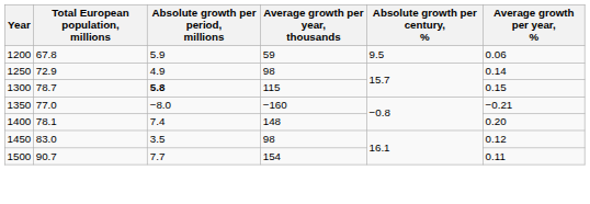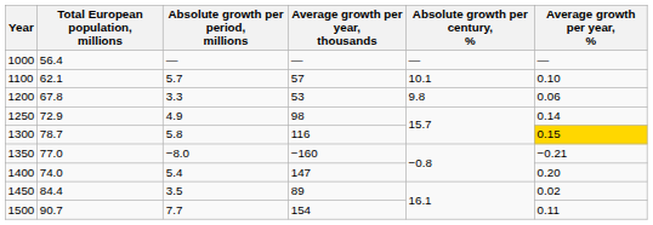+ row: 1000 | 56.4 | — | — | — | —
+ row: 1100 | 62.1 | 5.7 | 57 | 10.1 | 0.10
1200 | Absolute growth per period, millions: 5.9 -> 3.3
1200 | Average growth per year, thousands: 59 -> 53
1200 | Absolute growth per century, %: 9.5 -> 9.8
1300 | Absolute growth per period, millions: bold -> normal
1300 | Average growth per year, thousands: 115 -> 116
1300 | Average growth per year, %: no background -> gold background
1400 | Total European population, millions: 78.1 -> 74.0
1400 | Absolute growth per period, millions: 7.4 -> 5.4
1400 | Average growth per year, thousands: 148 -> 147
1450 | Total European population, millions: 83.0 -> 84.4
1450 | Average growth per year, thousands: 98 -> 89
1450 | Average growth per year, %: 0.12 -> 0.02
